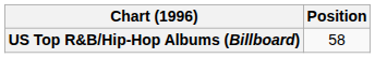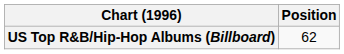US Top R&B/Hip-Hop Albums (Billboard) | Position: 58 -> 62
